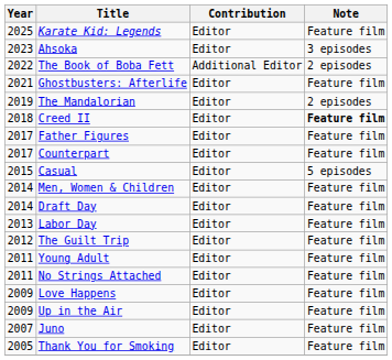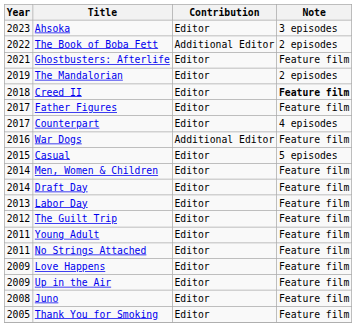- row: 2025 | Karate Kid: Legends | Editor | Feature film
Counterpart | Note: Feature film -> 4 episodes
+ row: 2016 | War Dogs | Additional Editor | Feature film
Juno | Year: 2007 -> 2008
